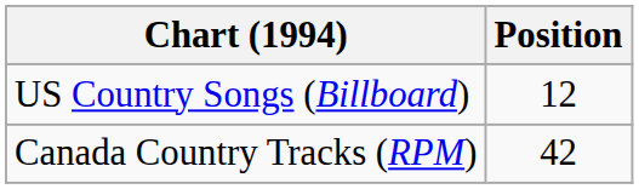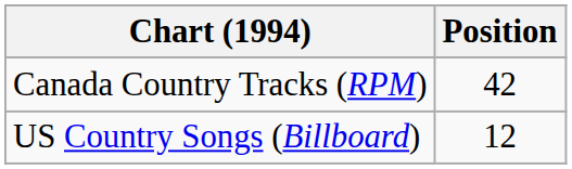rows swapped: Canada Country Tracks (RPM) <-> US Country Songs (Billboard)
